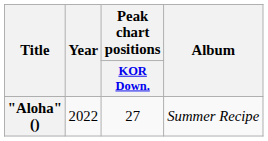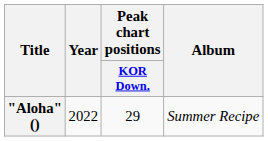"Aloha" () | Peak chart positions / KOR Down.: 27 -> 29
